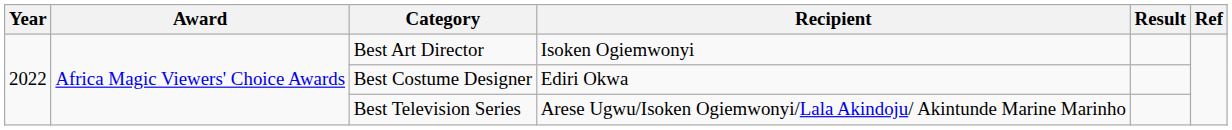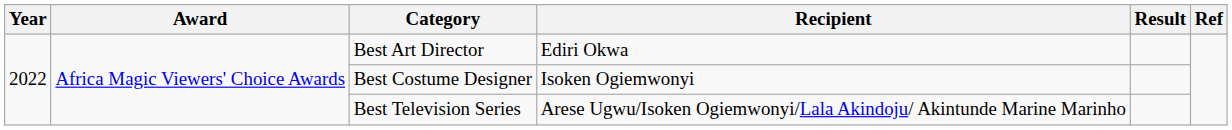Best Art Director | Recipient: Isoken Ogiemwonyi -> Ediri Okwa
Best Costume Designer | Recipient: Ediri Okwa -> Isoken Ogiemwonyi
